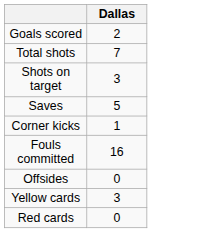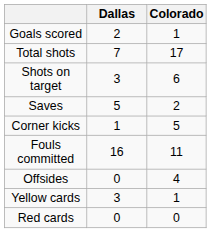+ column: Colorado | 1 | 17 | 6 | 2 | 5 | 11 | 4 | 1 | 0
